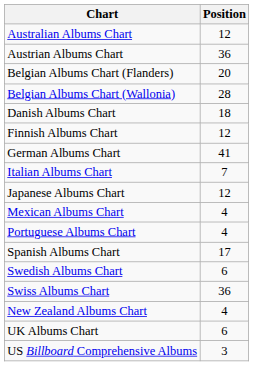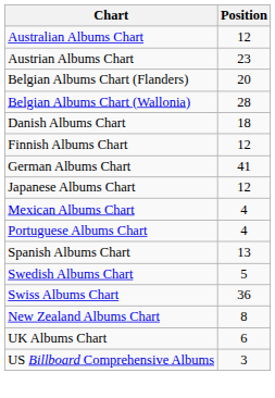Austrian Albums Chart | Position: 36 -> 23
- row: Italian Albums Chart | 7
Spanish Albums Chart | Position: 17 -> 13
Swedish Albums Chart | Position: 6 -> 5
New Zealand Albums Chart | Position: 4 -> 8
